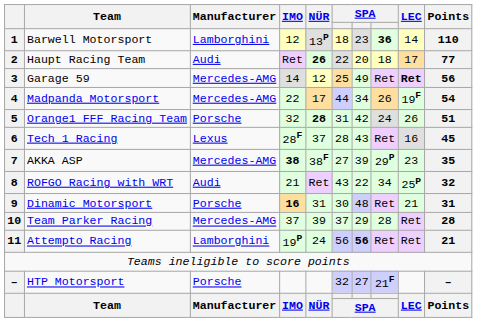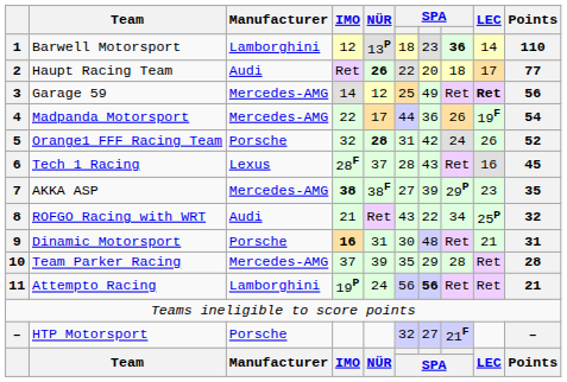Madpanda Motorsport | column 7: 34 -> 36
Orange1 FFF Racing Team | Points: 51 -> 52
Team Parker Racing | column 6: 37 -> 35
